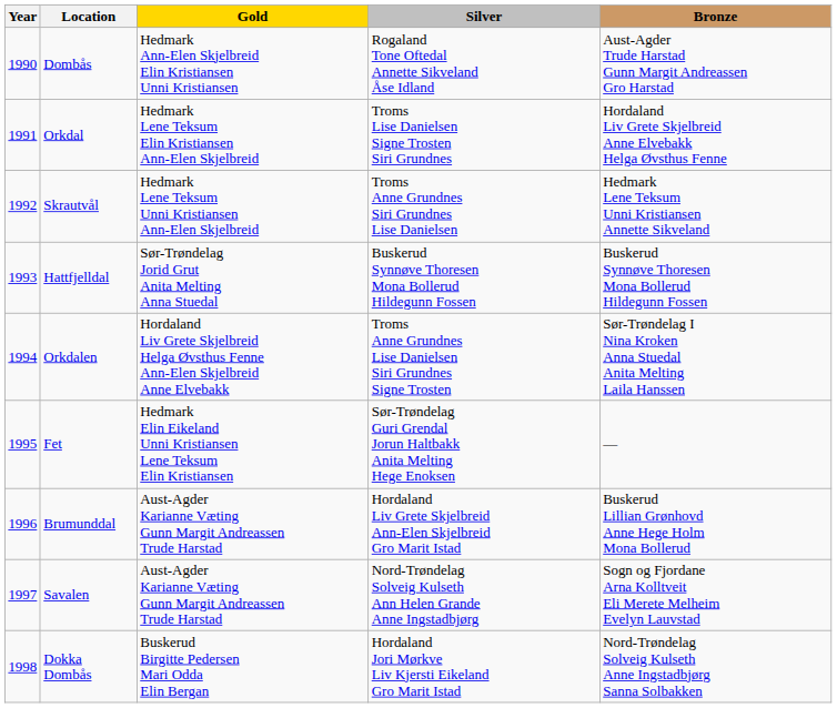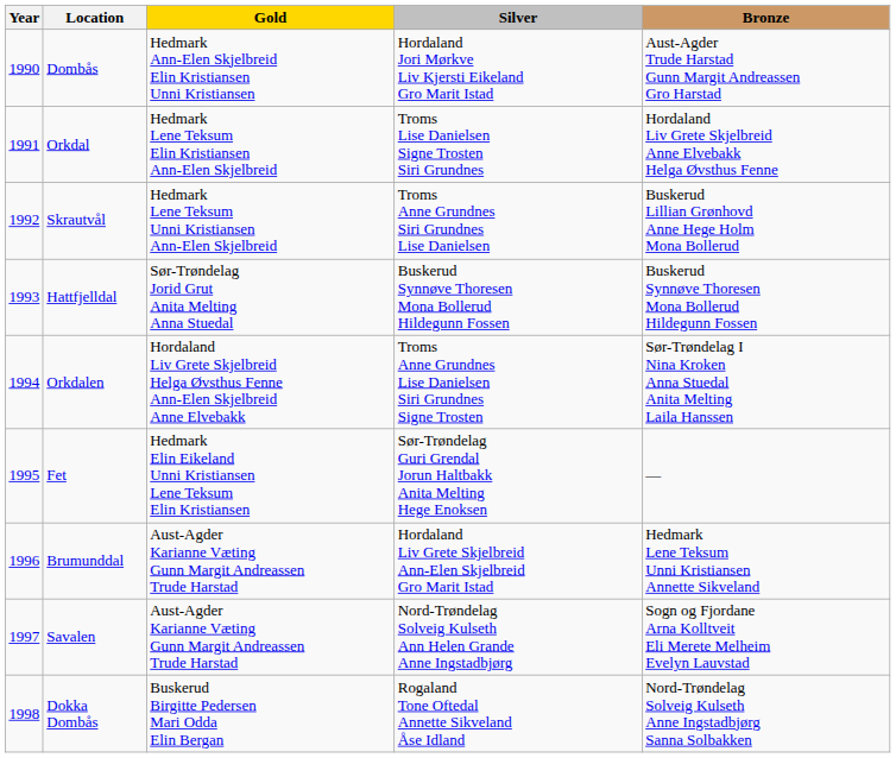Dombås | Silver: Rogaland Tone Oftedal Annette Sikveland Åse Idland -> Hordaland Jori Mørkve Liv Kjersti Eikeland Gro Marit Istad
Skrautvål | Bronze: Hedmark Lene Teksum Unni Kristiansen Annette Sikveland -> Buskerud Lillian Grønhovd Anne Hege Holm Mona Bollerud
Brumunddal | Bronze: Buskerud Lillian Grønhovd Anne Hege Holm Mona Bollerud -> Hedmark Lene Teksum Unni Kristiansen Annette Sikveland
Dokka Dombås | Silver: Hordaland Jori Mørkve Liv Kjersti Eikeland Gro Marit Istad -> Rogaland Tone Oftedal Annette Sikveland Åse Idland
